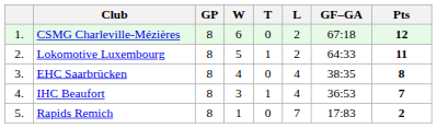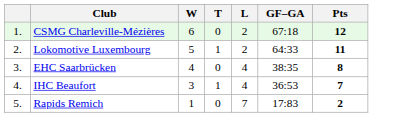- column: GP | 8 | 8 | 8 | 8 | 8
